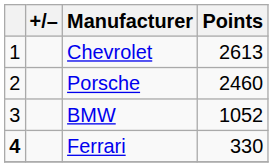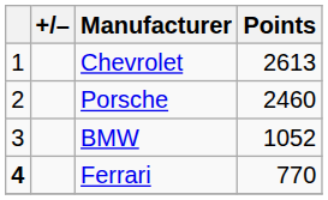Ferrari | Points: 330 -> 770
